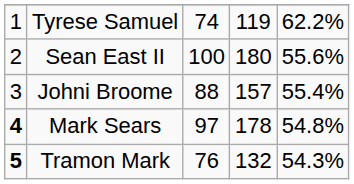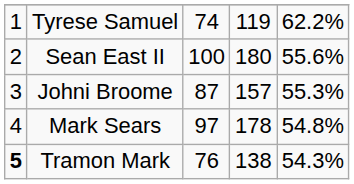Johni Broome | column 3: 88 -> 87
Johni Broome | column 5: 55.4% -> 55.3%
Mark Sears | column 1: bold -> normal
Tramon Mark | column 4: 132 -> 138
